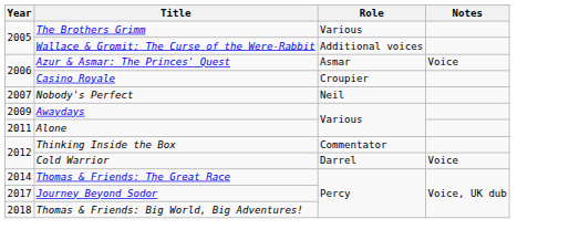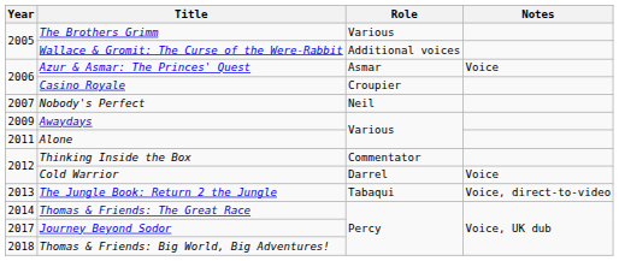+ row: 2013 | The Jungle Book: Return 2 the Jungle | Tabaqui | Voice, direct-to-video
